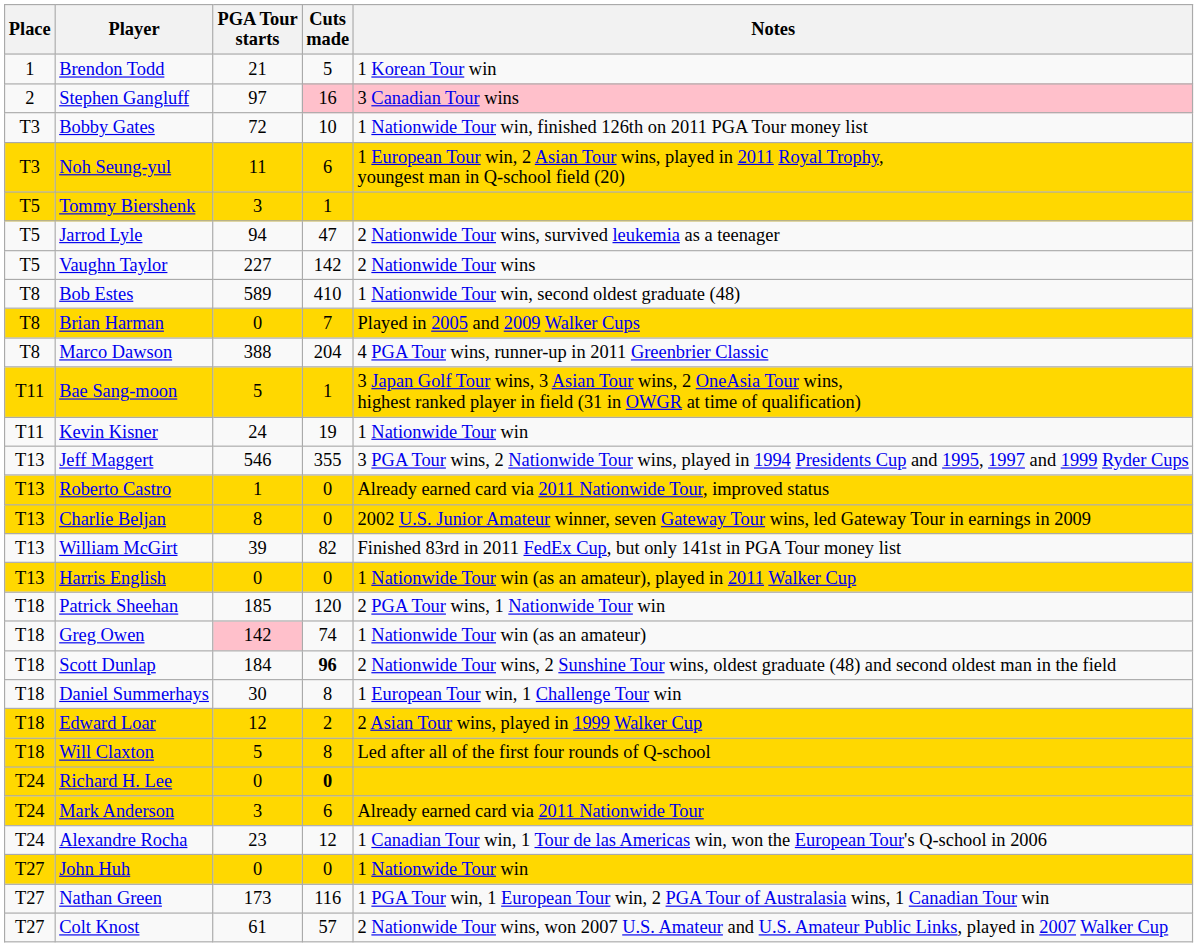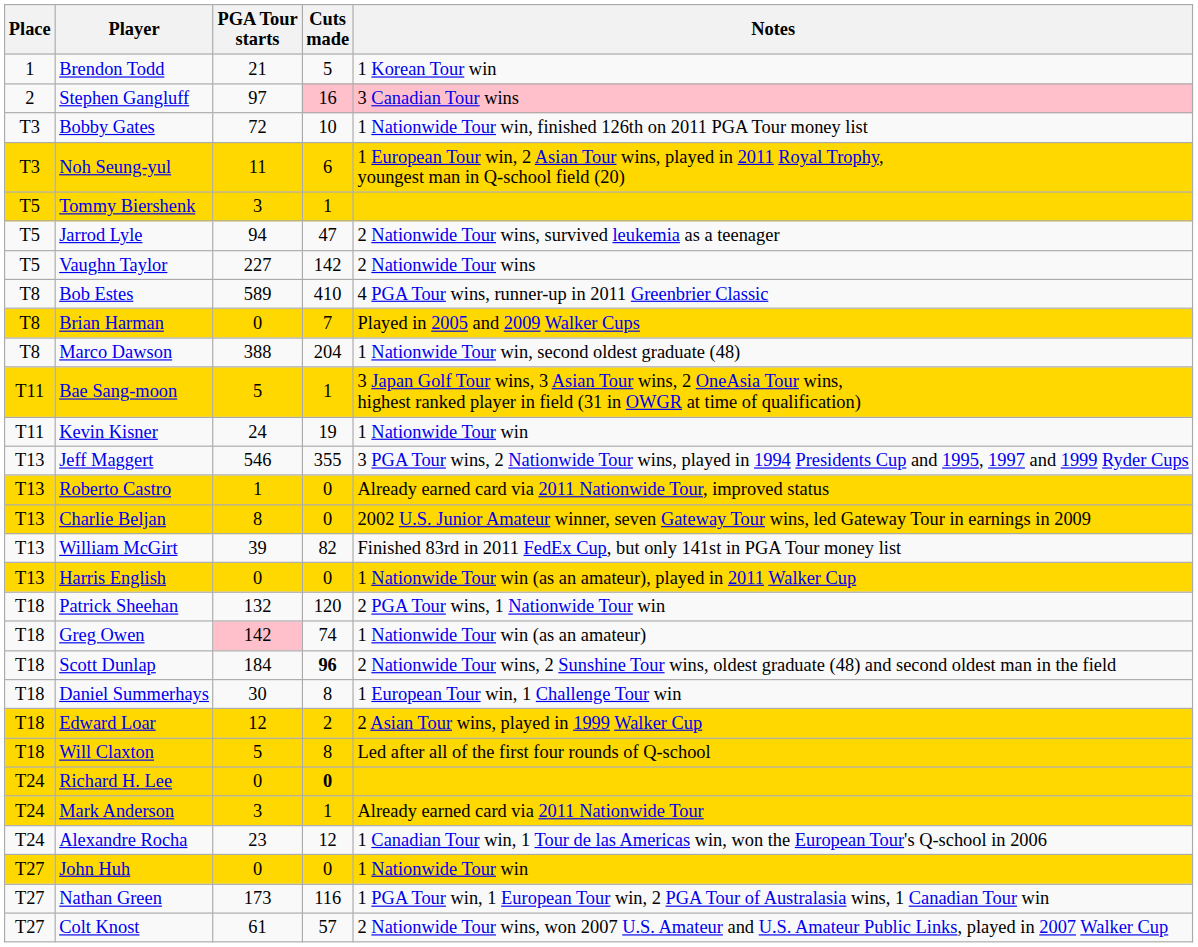Bob Estes | Notes: 1 Nationwide Tour win, second oldest graduate (48) -> 4 PGA Tour wins, runner-up in 2011 Greenbrier Classic
Marco Dawson | Notes: 4 PGA Tour wins, runner-up in 2011 Greenbrier Classic -> 1 Nationwide Tour win, second oldest graduate (48)
Patrick Sheehan | PGA Tour starts: 185 -> 132
Mark Anderson | Cuts made: 6 -> 1
